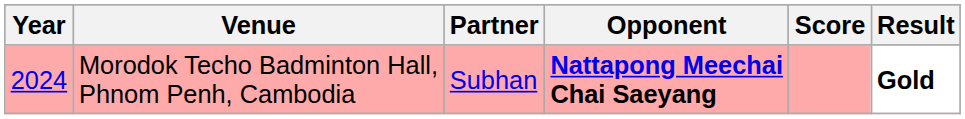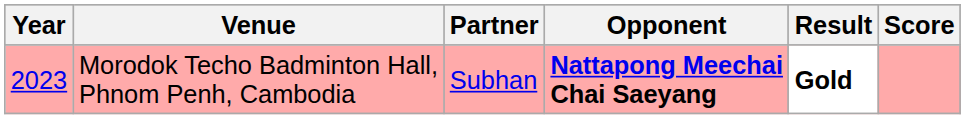columns swapped: Score <-> Result
Morodok Techo Badminton Hall, Phnom Penh, Cambodia | Year: 2024 -> 2023
